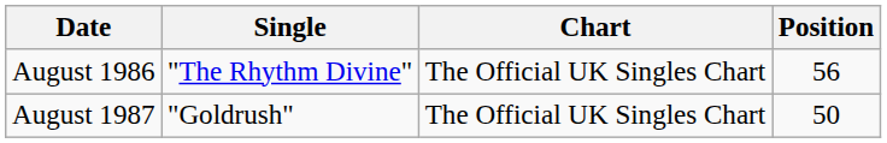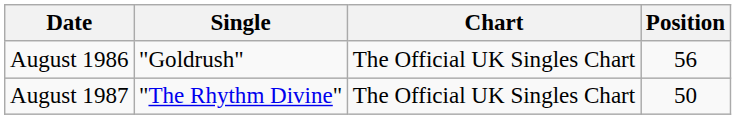August 1986 | Single: "The Rhythm Divine" -> "Goldrush"
August 1987 | Single: "Goldrush" -> "The Rhythm Divine"
